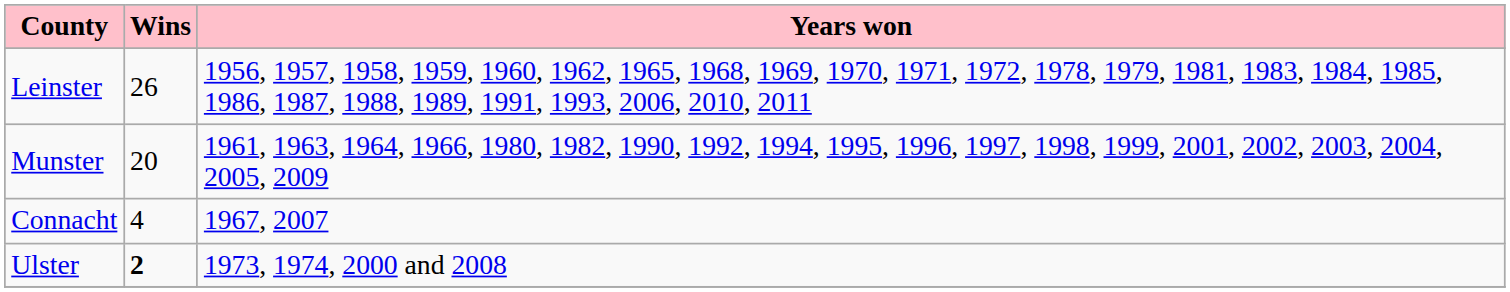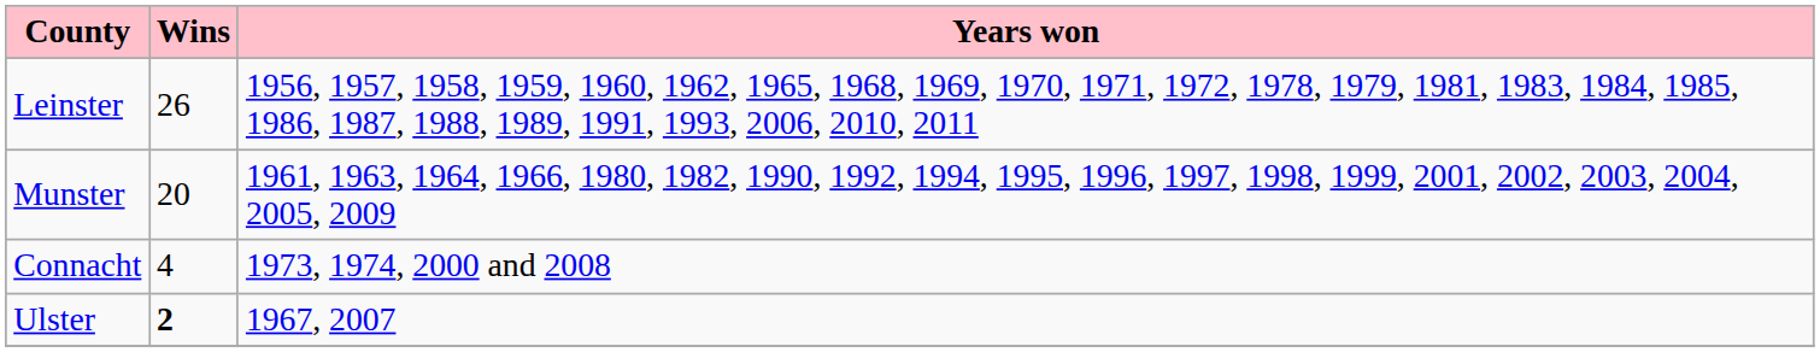Connacht | Years won: 1967, 2007 -> 1973, 1974, 2000 and 2008
Ulster | Years won: 1973, 1974, 2000 and 2008 -> 1967, 2007
